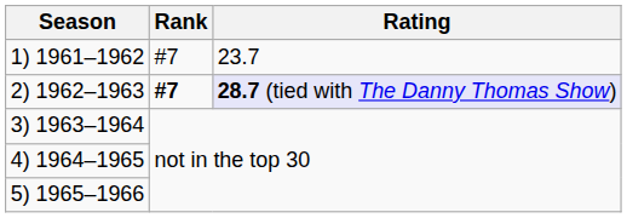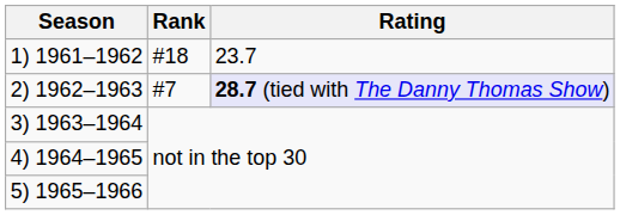1) 1961–1962 | Rank: #7 -> #18
2) 1962–1963 | Rank: bold -> normal
